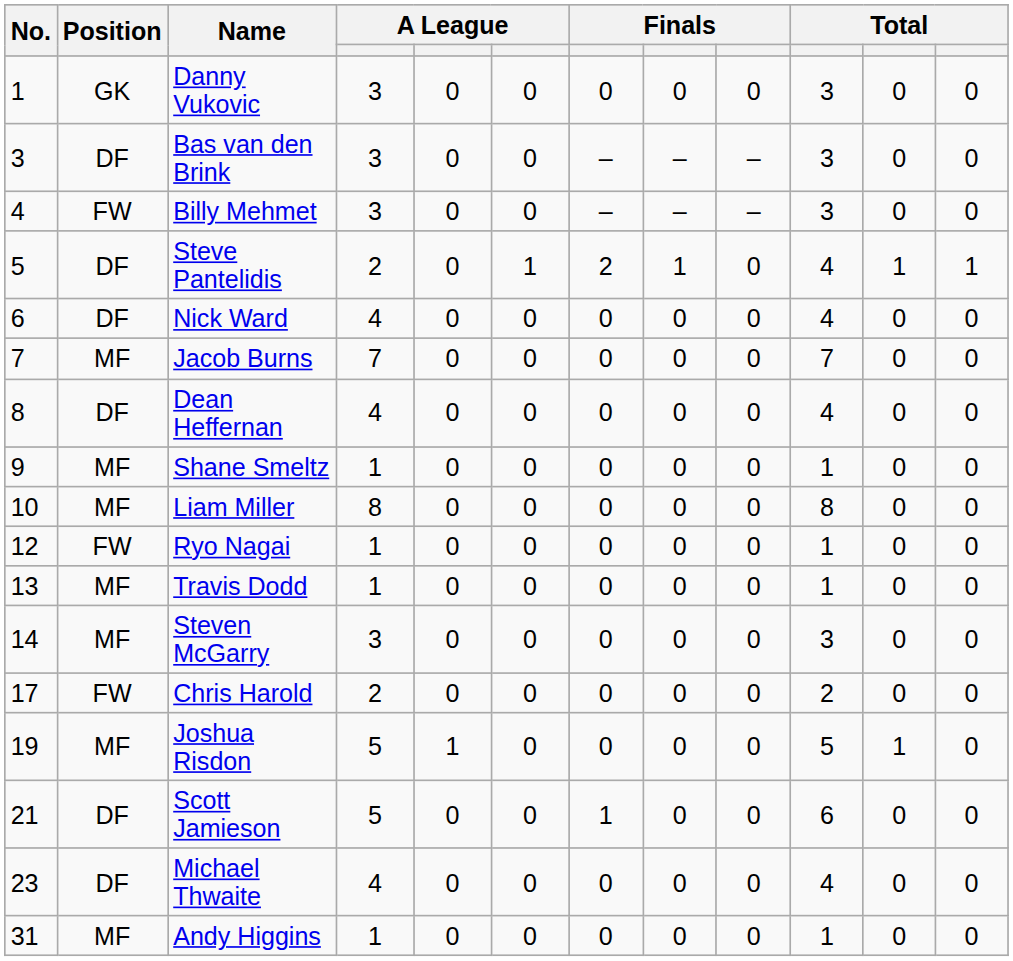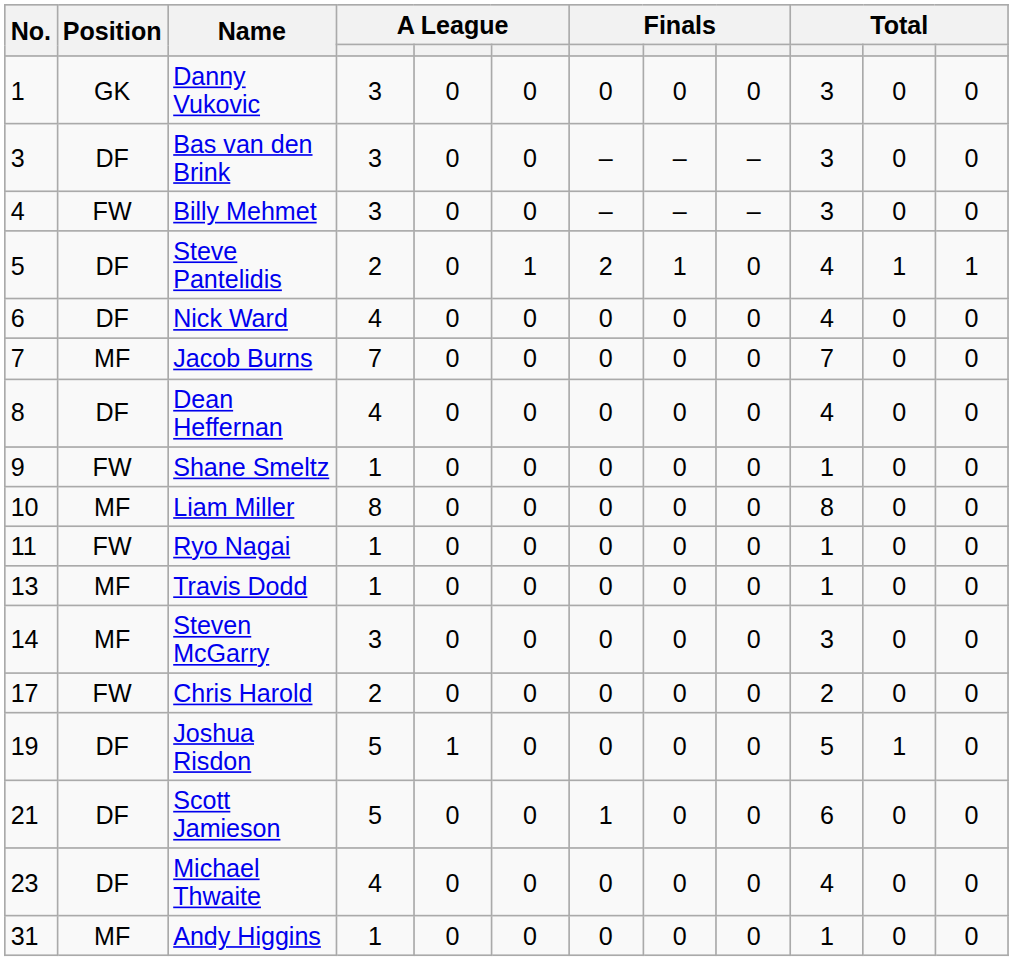Shane Smeltz | Position: MF -> FW
Ryo Nagai | No.: 12 -> 11
Joshua Risdon | Position: MF -> DF
